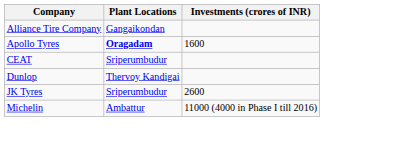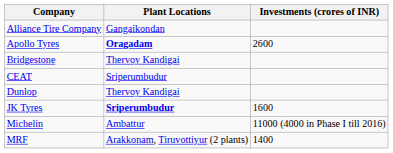Apollo Tyres | Investments (crores of INR): 1600 -> 2600
+ row: Bridgestone | Thervoy Kandigai
JK Tyres | Plant Locations: normal -> bold
JK Tyres | Investments (crores of INR): 2600 -> 1600
+ row: MRF | Arakkonam, Tiruvottiyur (2 plants) | 1400
